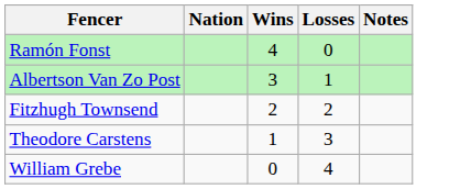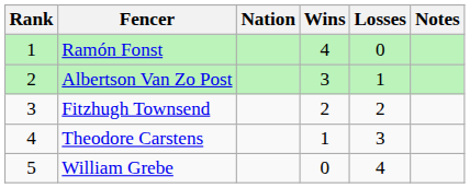+ column: Rank | 1 | 2 | 3 | 4 | 5
